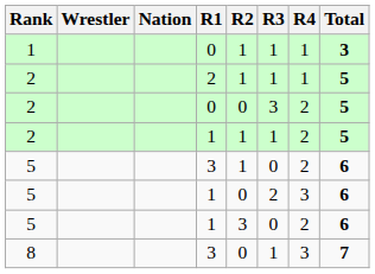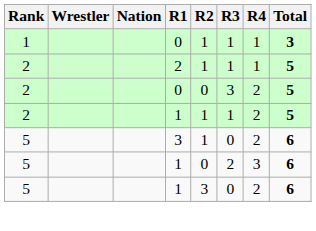- row: 8 | 3 | 0 | 1 | 3 | 7
